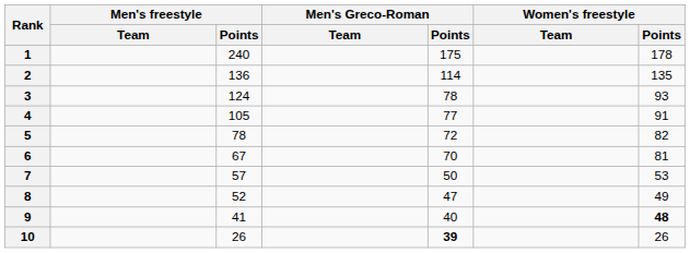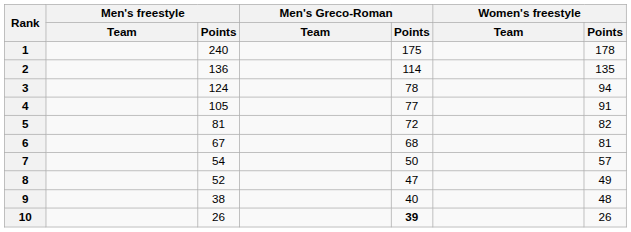3 | Women's freestyle / Points: 93 -> 94
5 | Men's freestyle / Points: 78 -> 81
6 | Men's Greco-Roman / Points: 70 -> 68
7 | Men's freestyle / Points: 57 -> 54
7 | Women's freestyle / Points: 53 -> 57
9 | Men's freestyle / Points: 41 -> 38
9 | Women's freestyle / Points: bold -> normal
